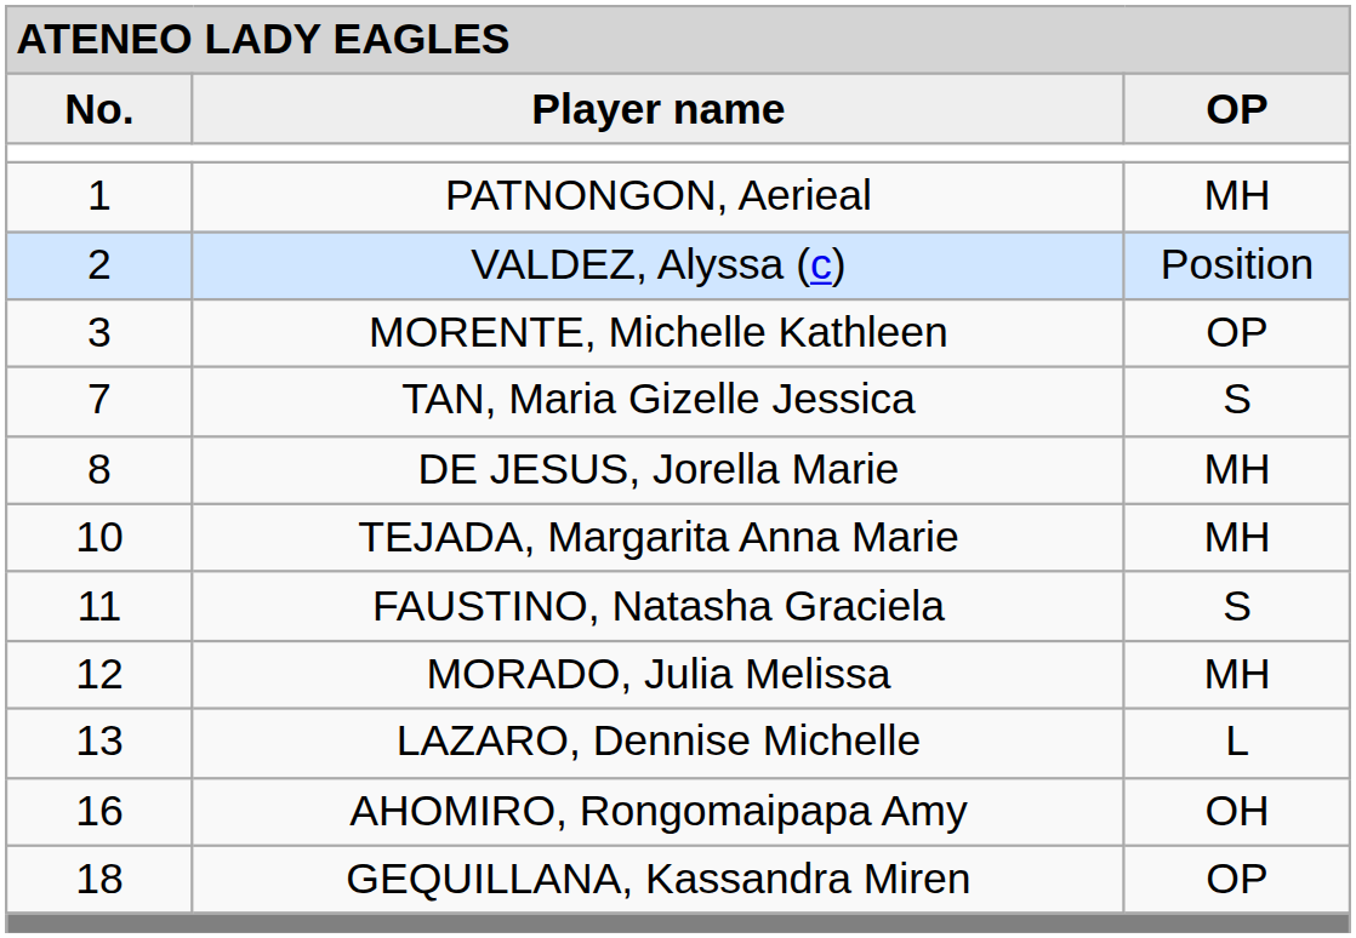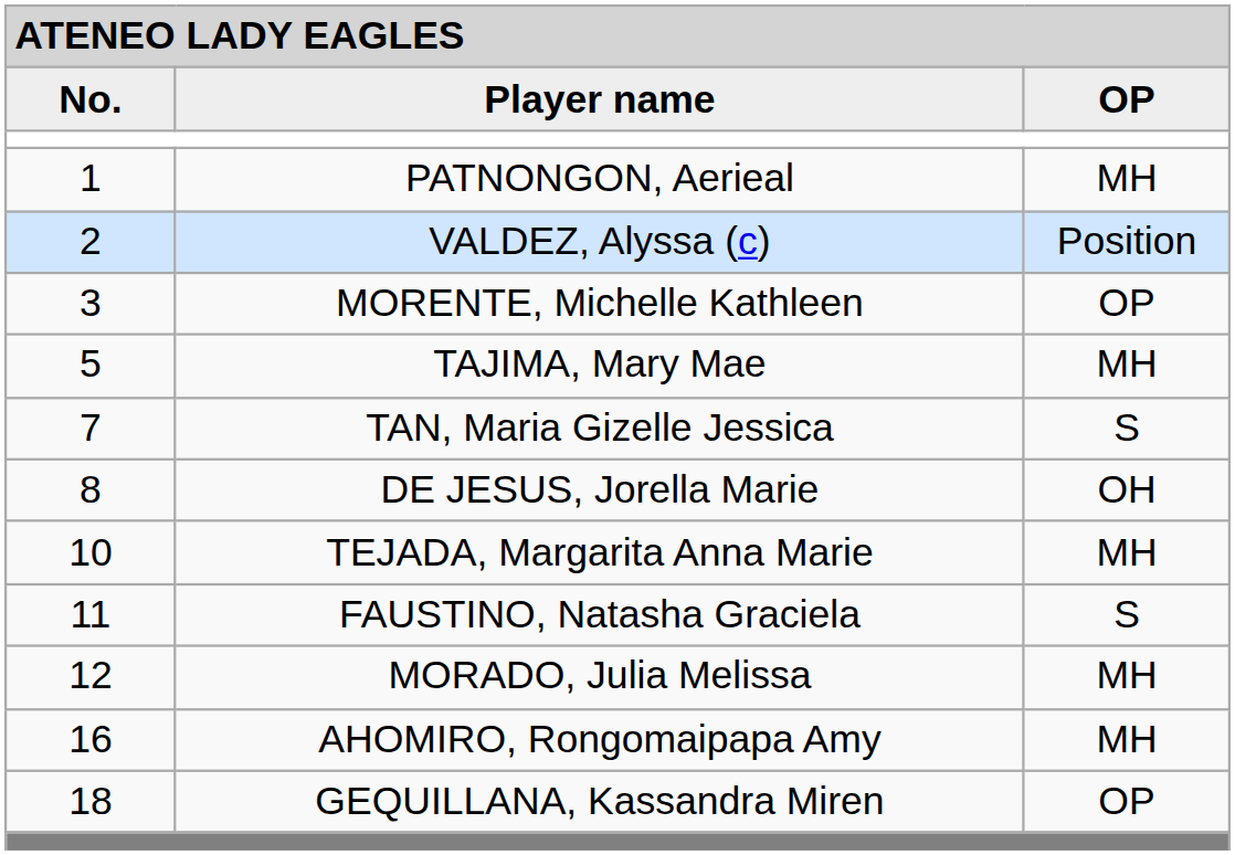+ row: 5 | TAJIMA, Mary Mae | MH
DE JESUS, Jorella Marie | column 3: MH -> OH
- row: 13 | LAZARO, Dennise Michelle | L
AHOMIRO, Rongomaipapa Amy | column 3: OH -> MH
